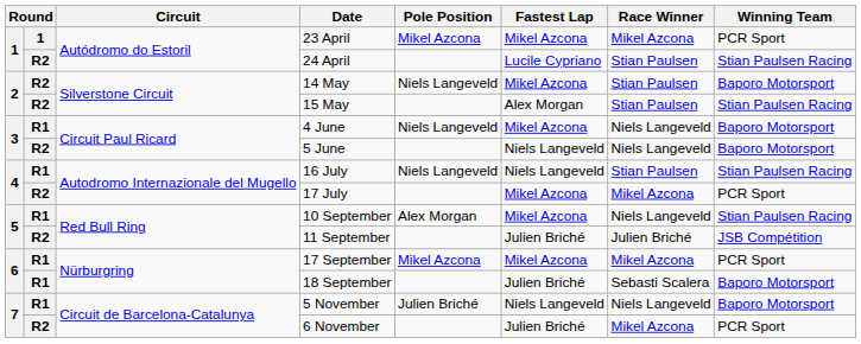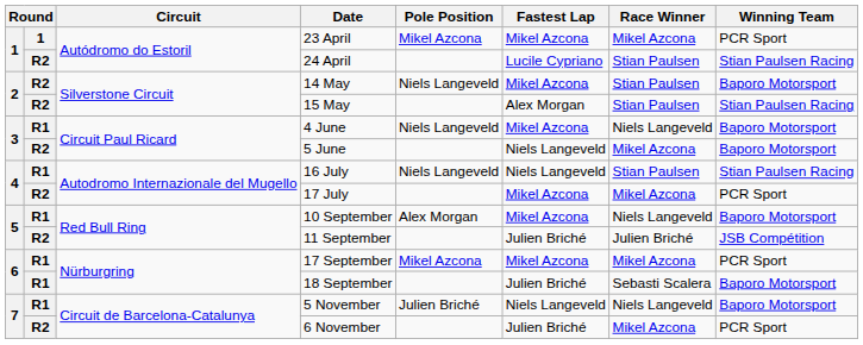5 June | Race Winner: Niels Langeveld -> Mikel Azcona
10 September | Winning Team: Stian Paulsen Racing -> Baporo Motorsport
